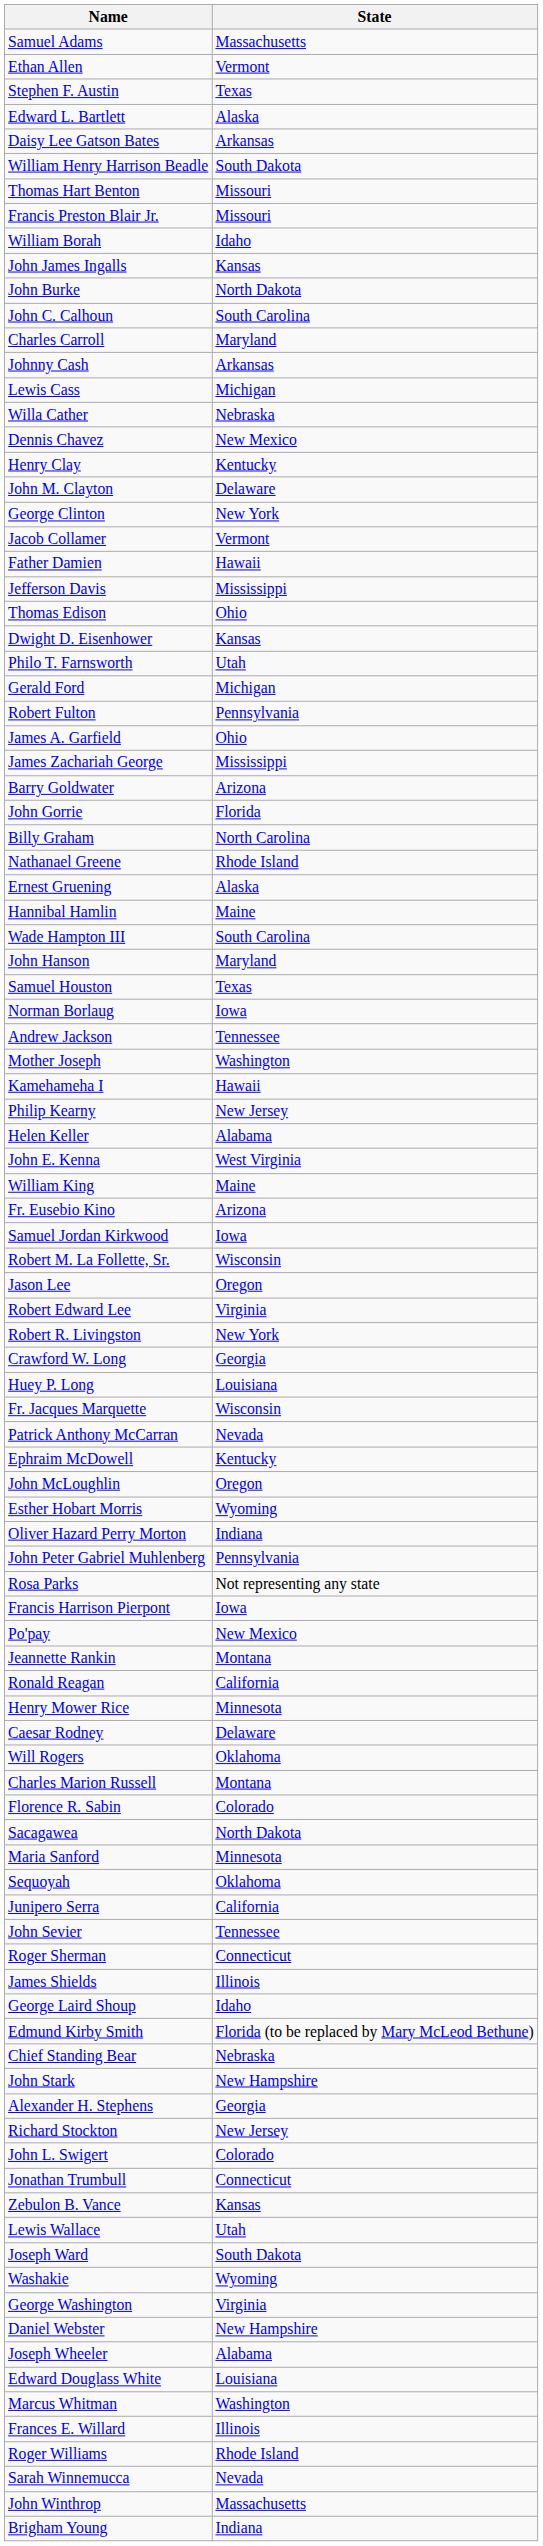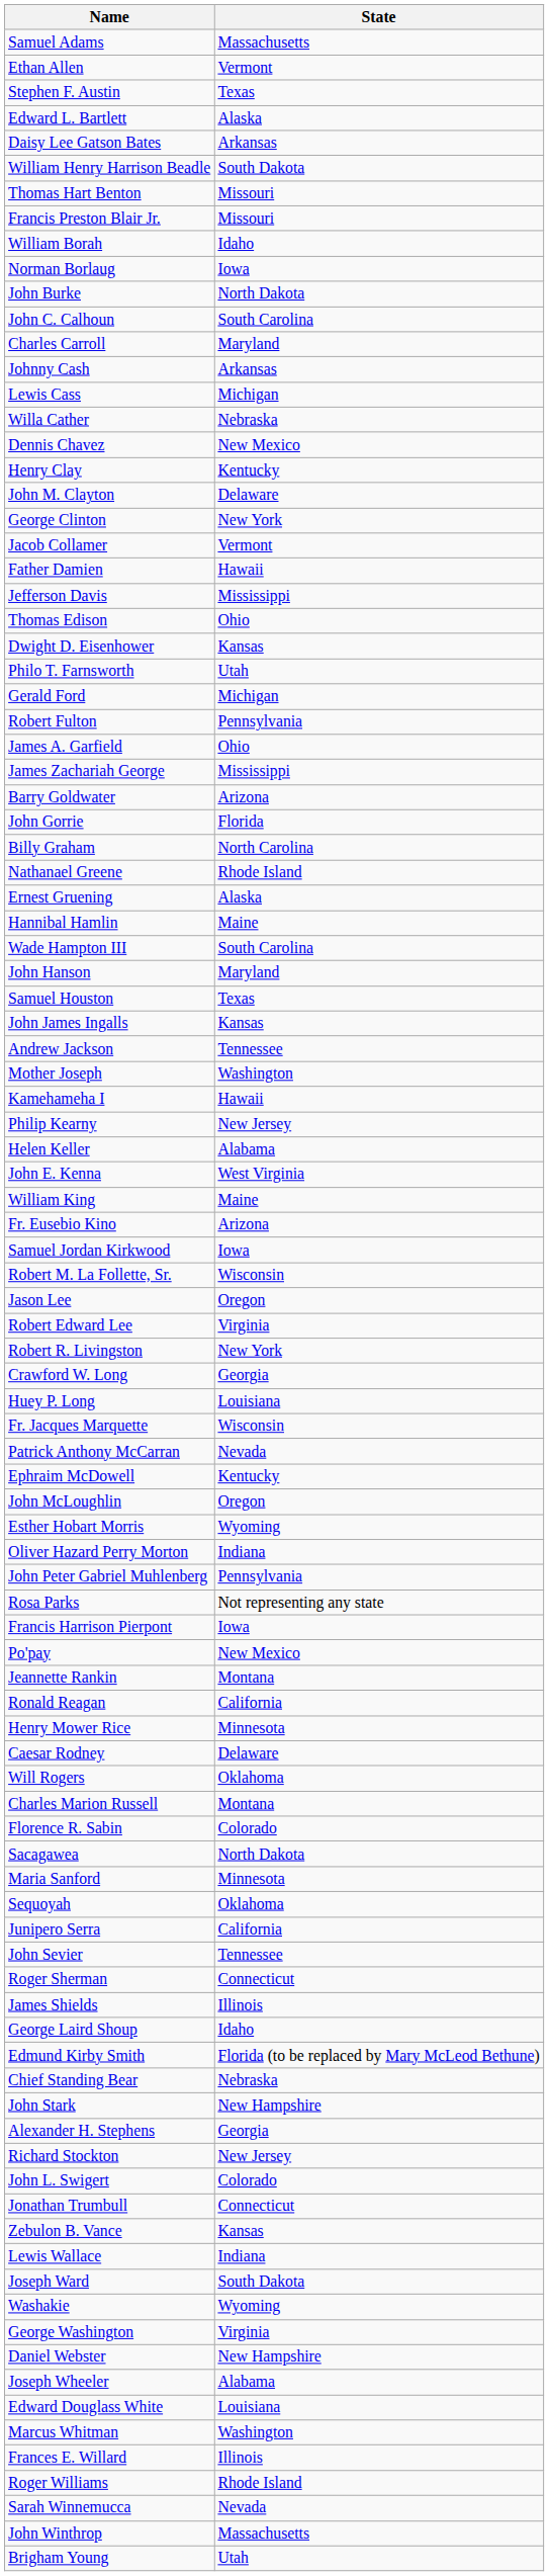rows swapped: Norman Borlaug <-> John James Ingalls
Lewis Wallace | State: Utah -> Indiana
Brigham Young | State: Indiana -> Utah
